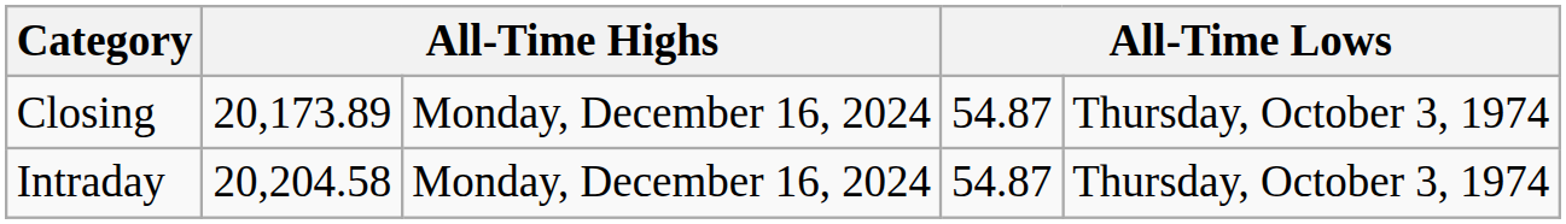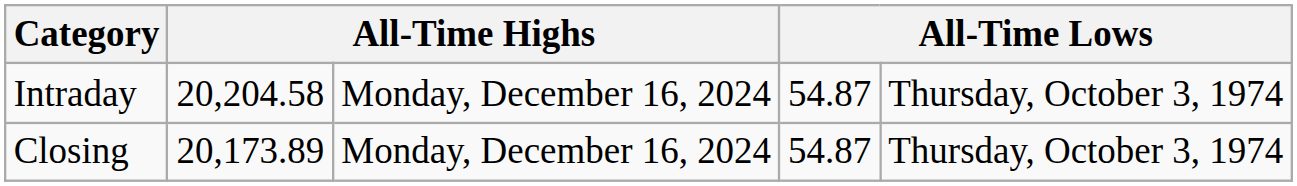rows swapped: Closing <-> Intraday
